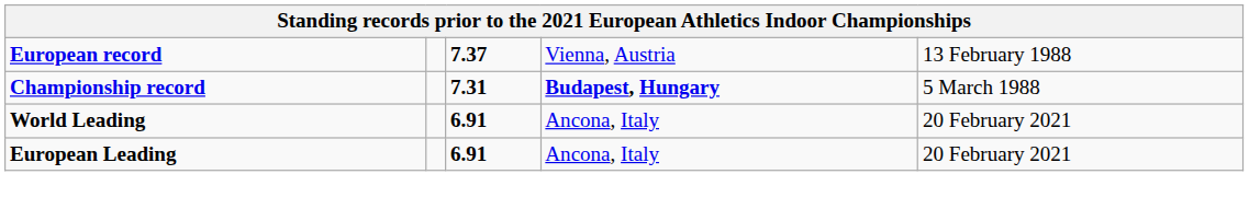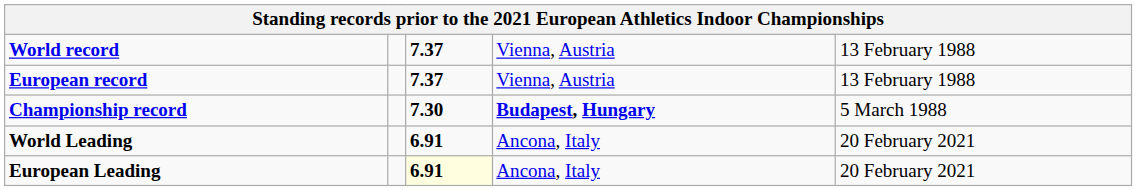+ row: World record | 7.37 | Vienna, Austria | 13 February 1988
Championship record | column 3: 7.31 -> 7.30
European Leading | column 3: no background -> lightyellow background
